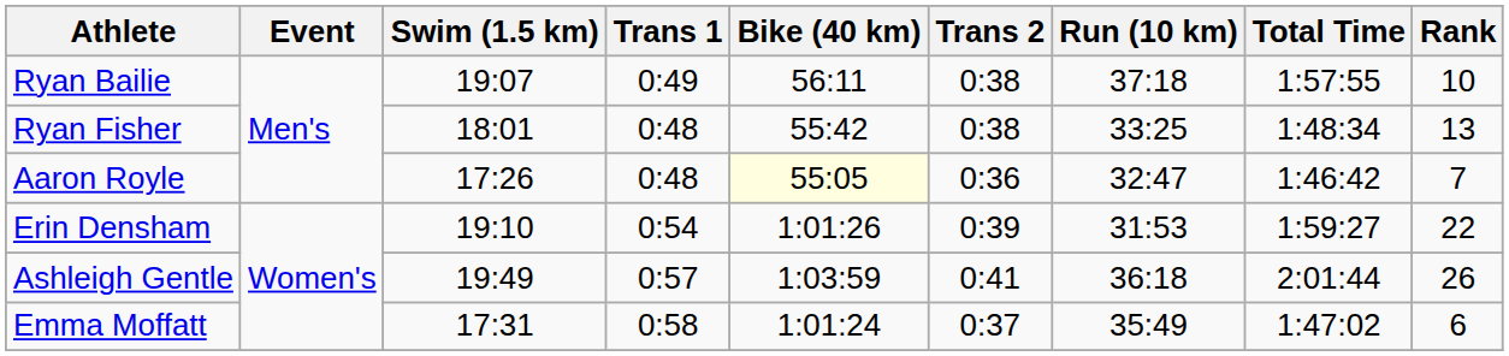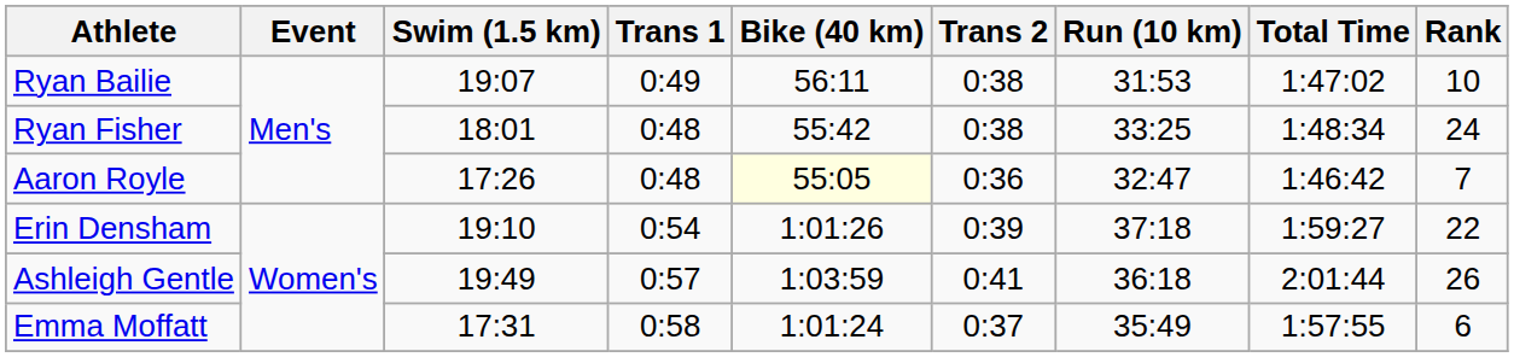Ryan Bailie | Run (10 km): 37:18 -> 31:53
Ryan Bailie | Total Time: 1:57:55 -> 1:47:02
Ryan Fisher | Rank: 13 -> 24
Erin Densham | Run (10 km): 31:53 -> 37:18
Emma Moffatt | Total Time: 1:47:02 -> 1:57:55
